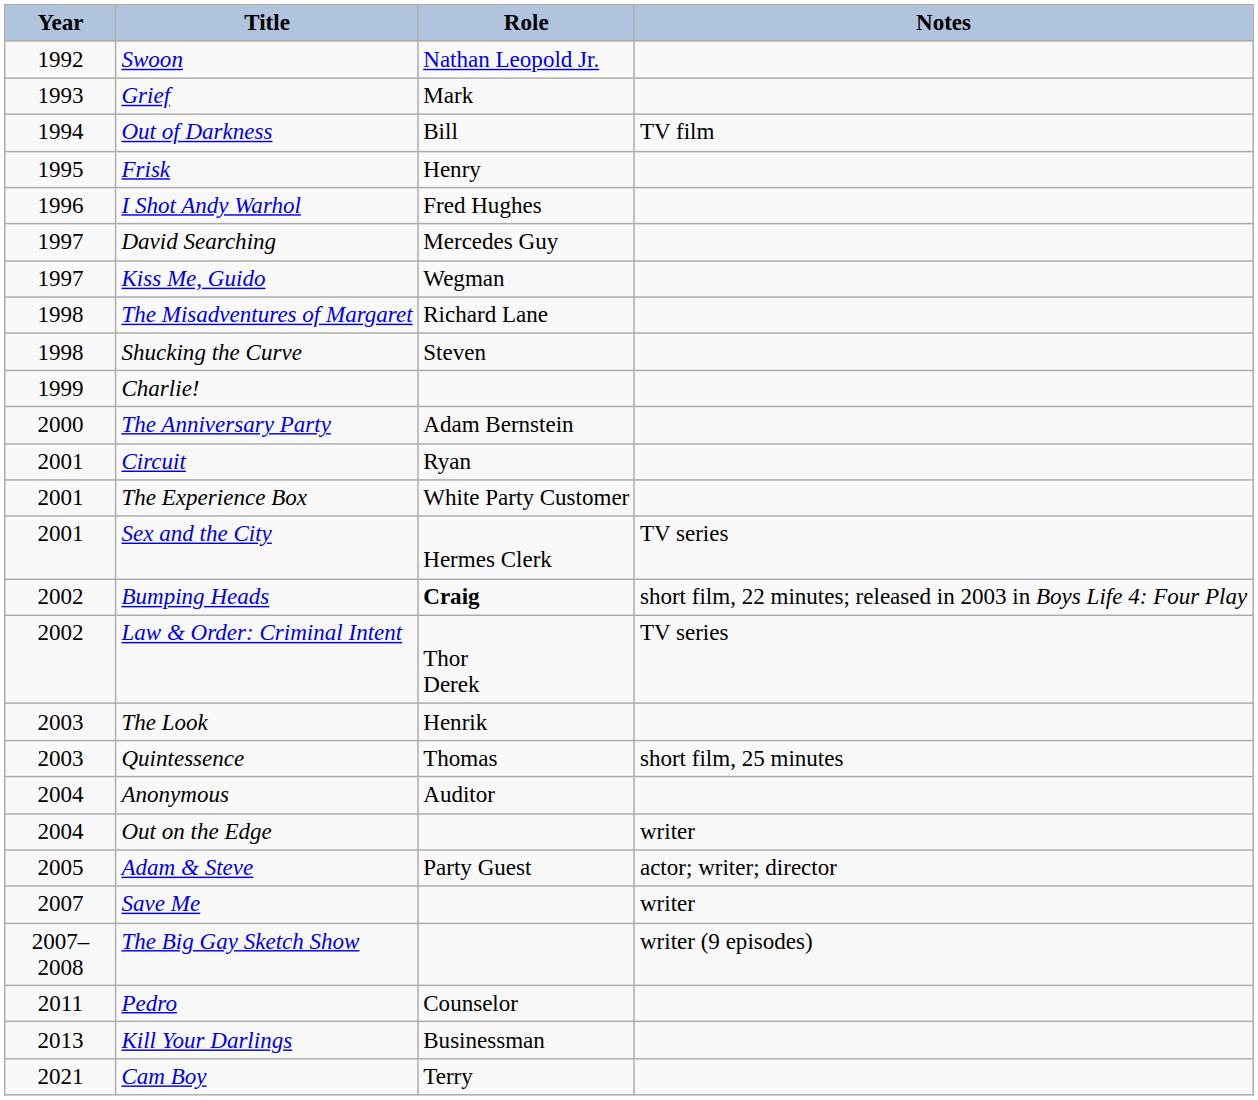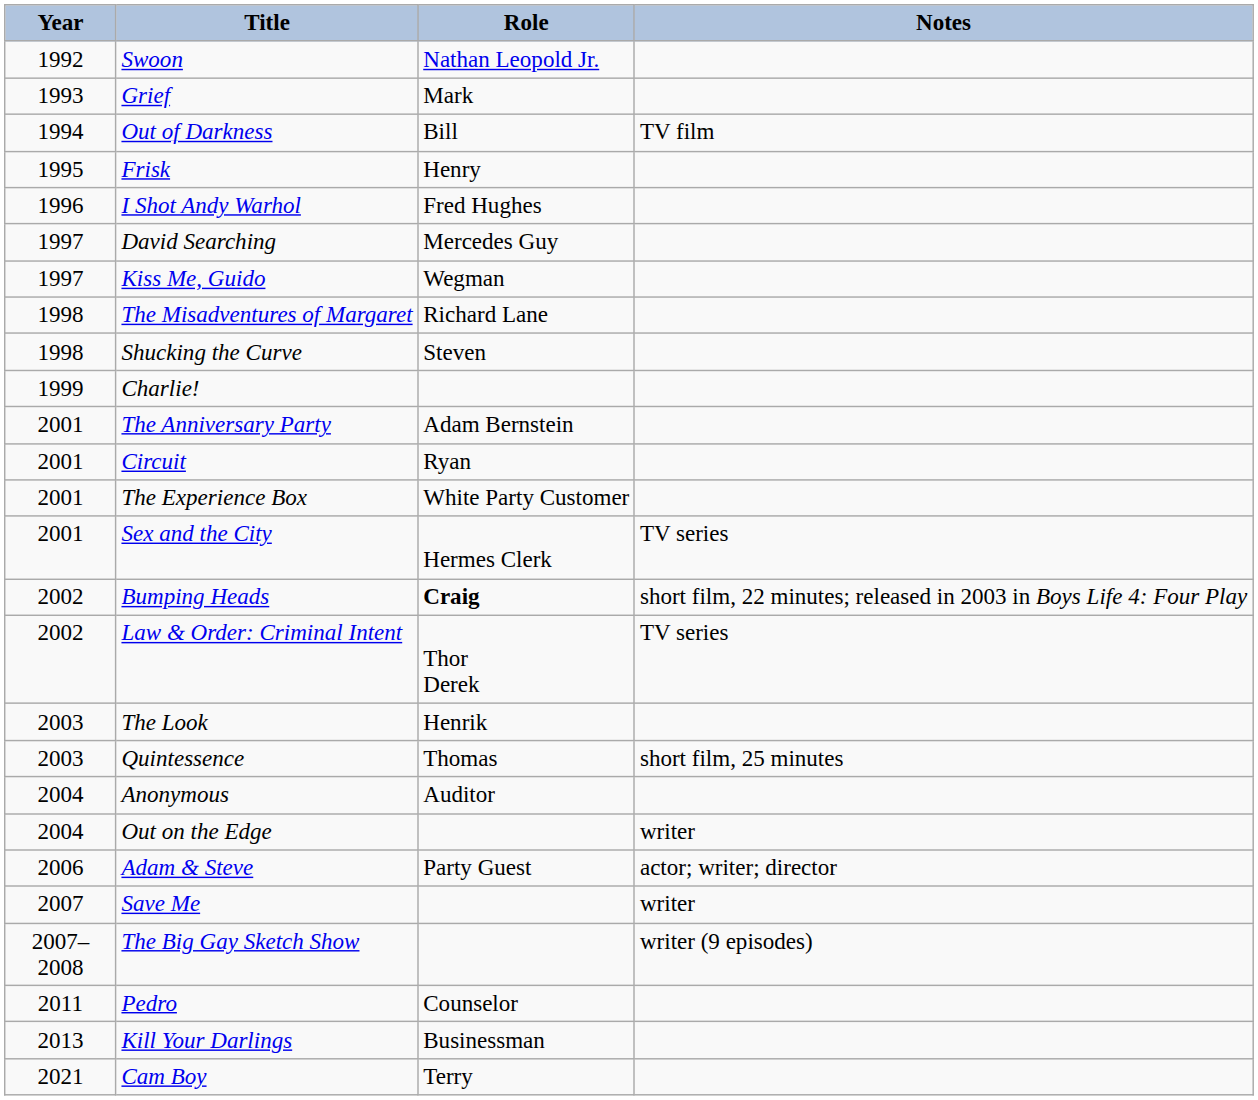The Anniversary Party | Year: 2000 -> 2001
Adam & Steve | Year: 2005 -> 2006
